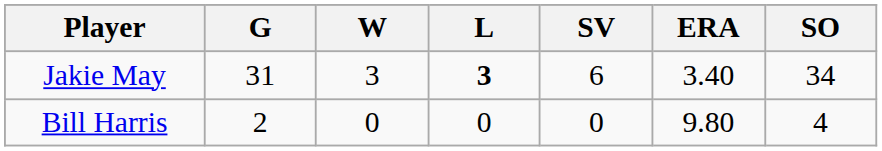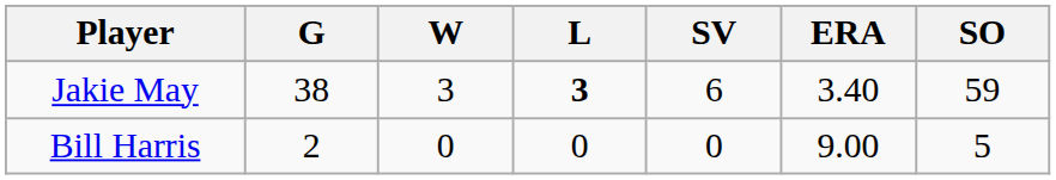Jakie May | G: 31 -> 38
Jakie May | SO: 34 -> 59
Bill Harris | ERA: 9.80 -> 9.00
Bill Harris | SO: 4 -> 5
